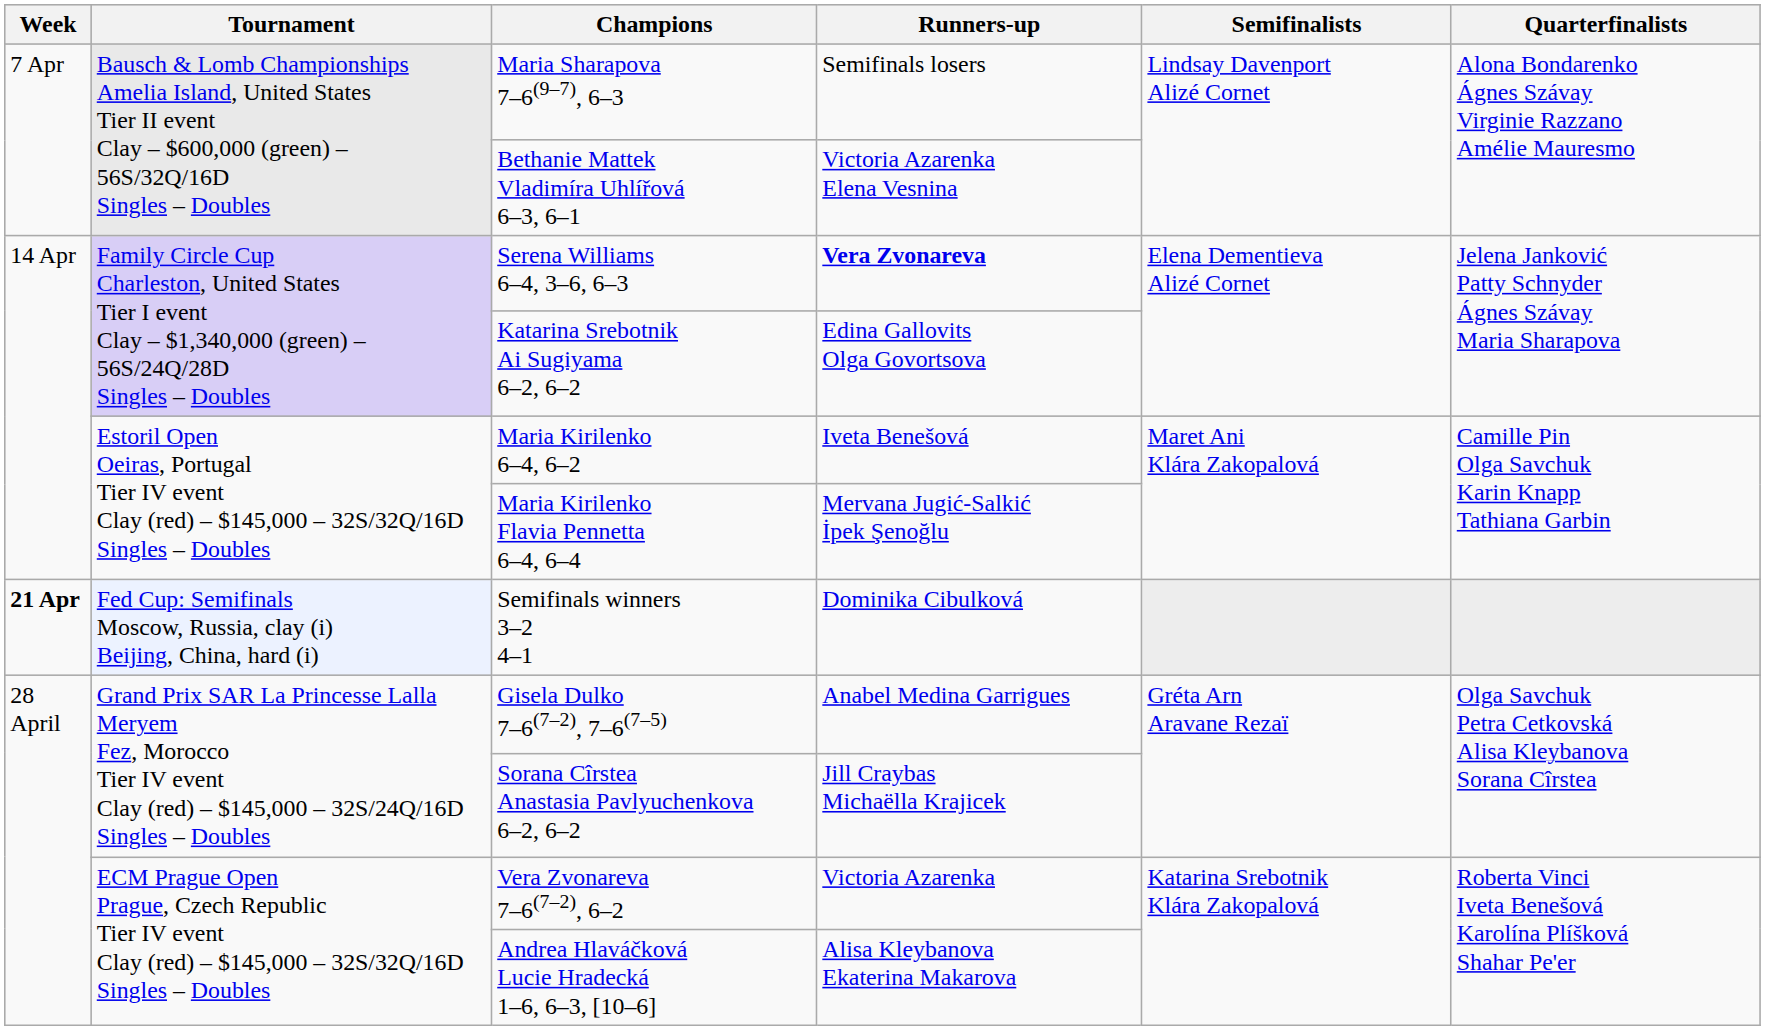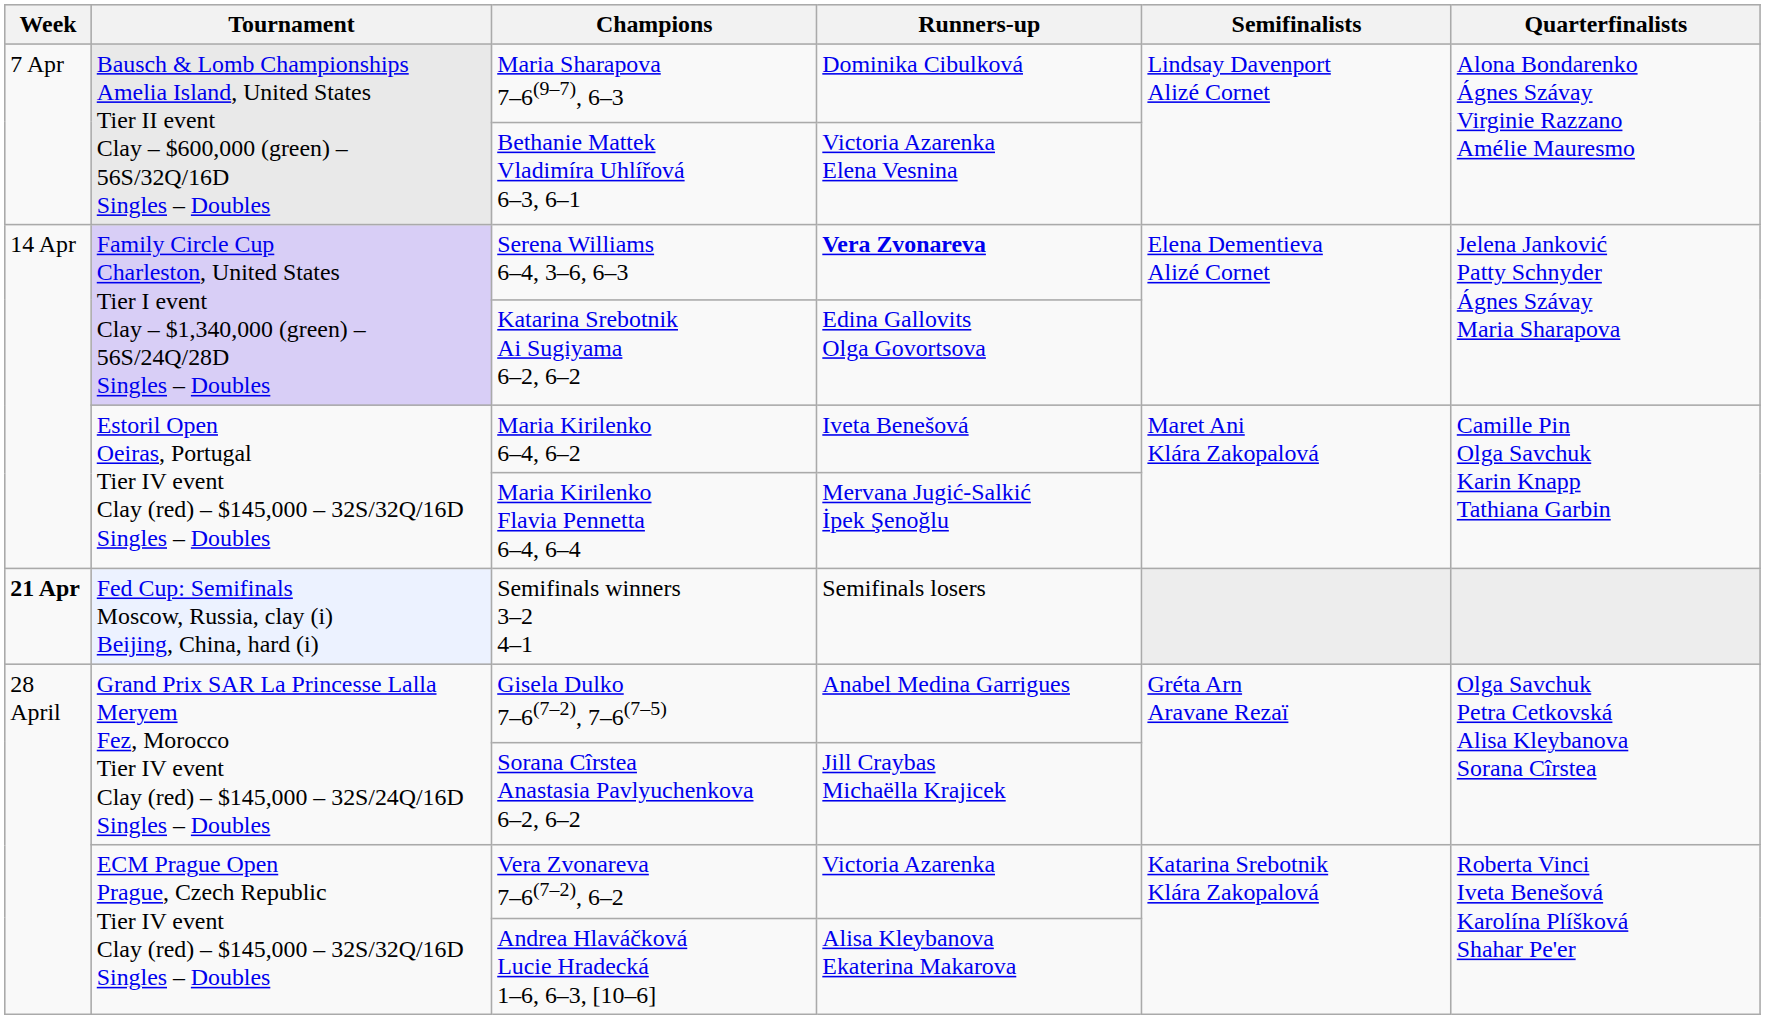Maria Sharapova 7–6(9–7), 6–3 | Runners-up: Semifinals losers -> Dominika Cibulková
Semifinals winners 3–2 4–1 | Runners-up: Dominika Cibulková -> Semifinals losers
